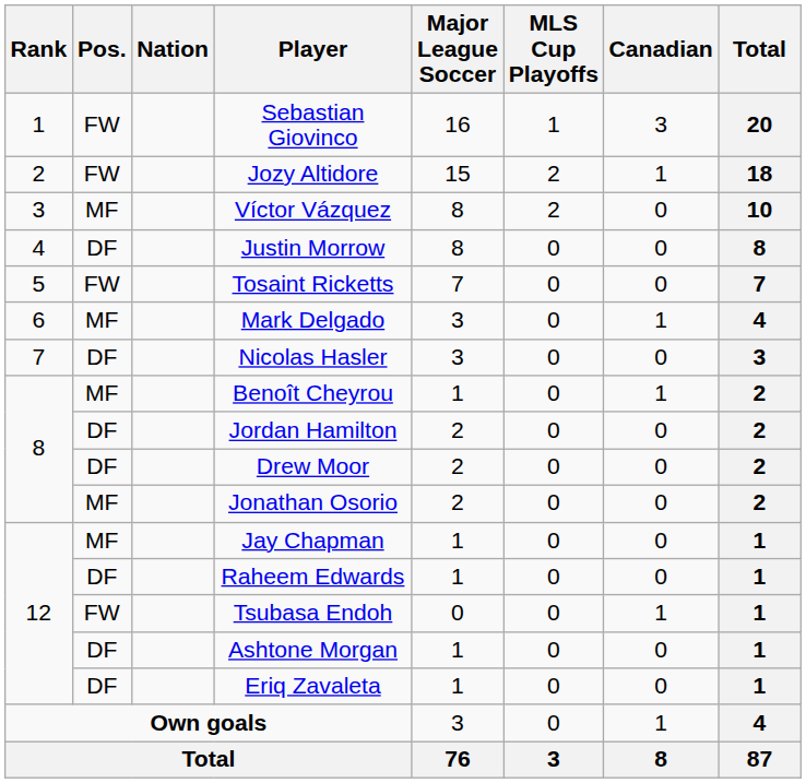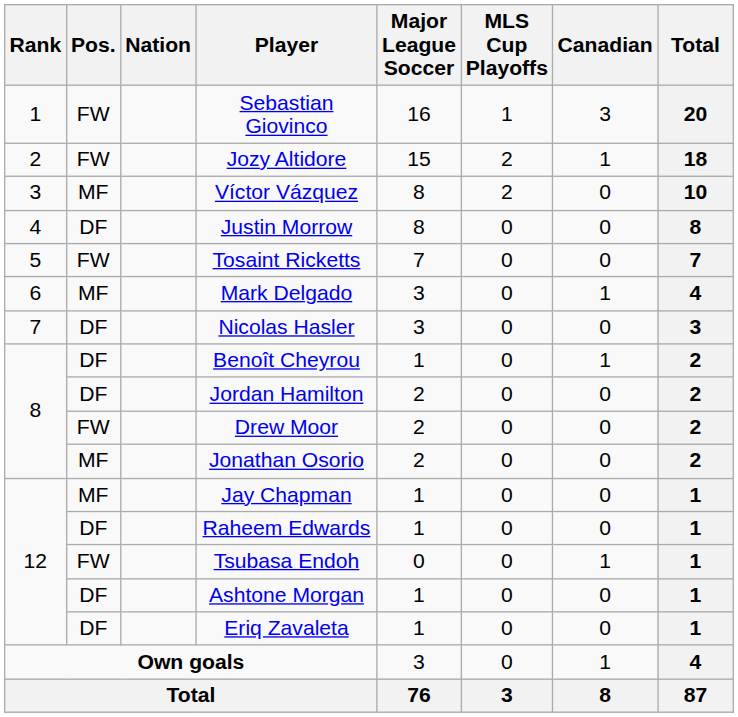Benoît Cheyrou | Pos.: MF -> DF
Drew Moor | Pos.: DF -> FW
